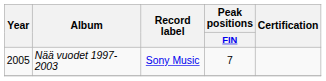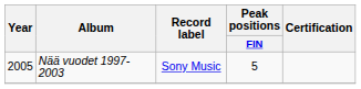Nää vuodet 1997-2003 | Peak positions / FIN: 7 -> 5
